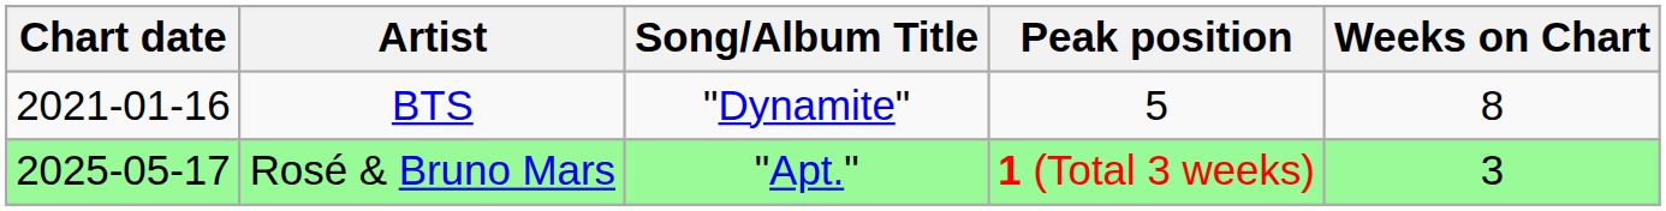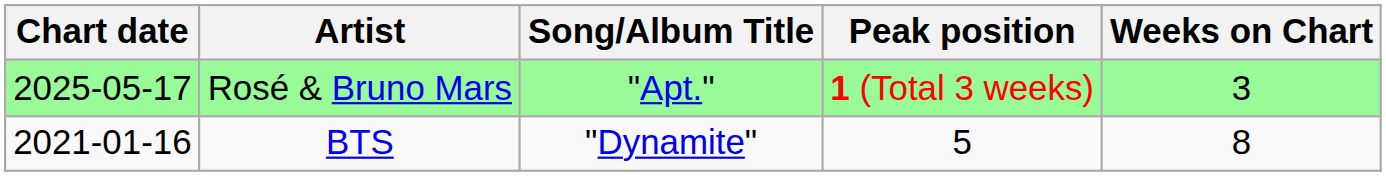rows swapped: BTS <-> Rosé & Bruno Mars
